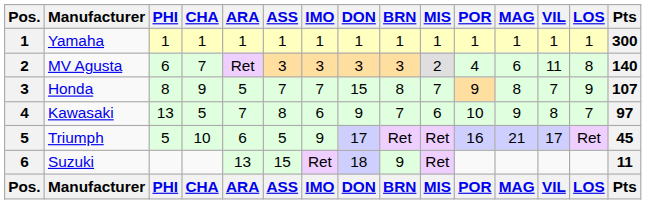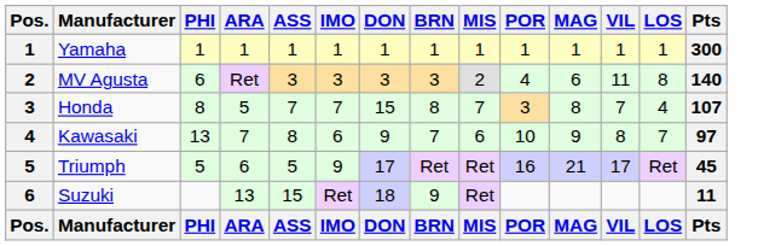- column: CHA | 1 | 7 | 9 | 5 | 10 | CHA
Honda | POR: 9 -> 3
Honda | LOS: 9 -> 4
